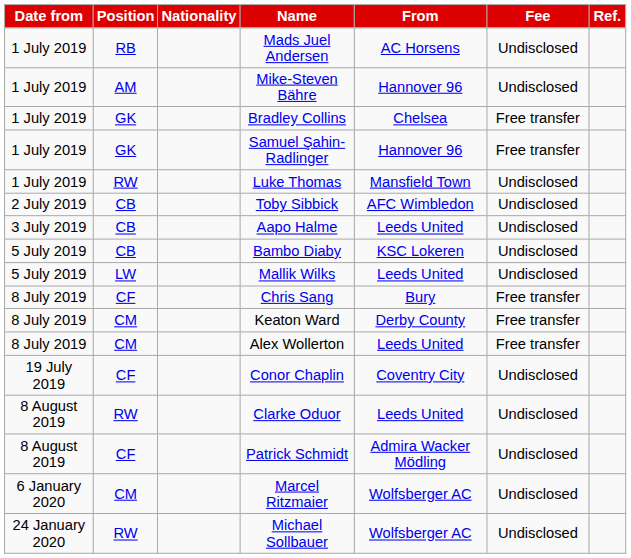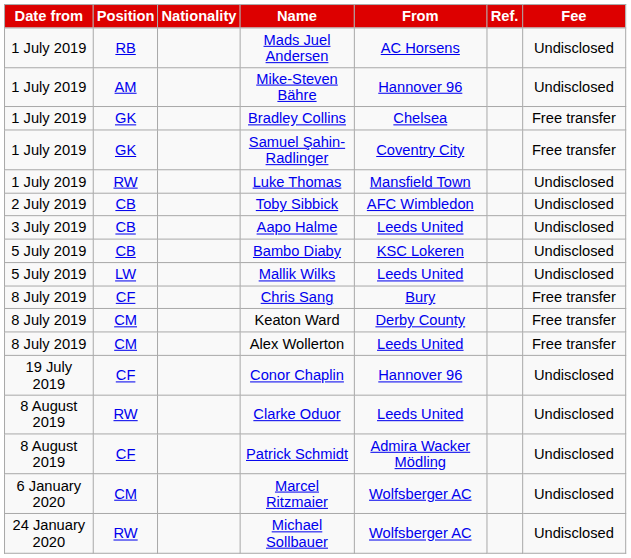columns swapped: Fee <-> Ref.
Samuel Şahin-Radlinger | From: Hannover 96 -> Coventry City
Conor Chaplin | From: Coventry City -> Hannover 96
